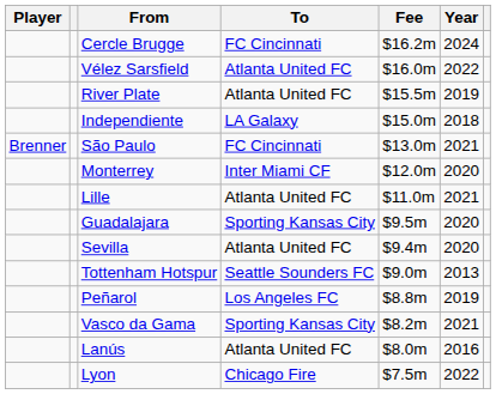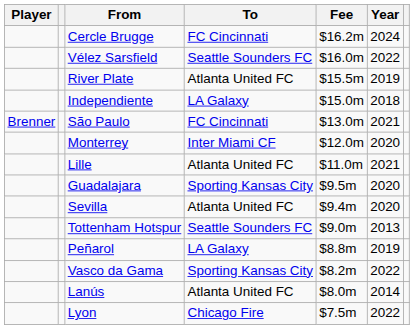Vélez Sarsfield | To: Atlanta United FC -> Seattle Sounders FC
Peñarol | To: Los Angeles FC -> LA Galaxy
Vasco da Gama | Year: 2021 -> 2022
Lanús | Year: 2016 -> 2014
